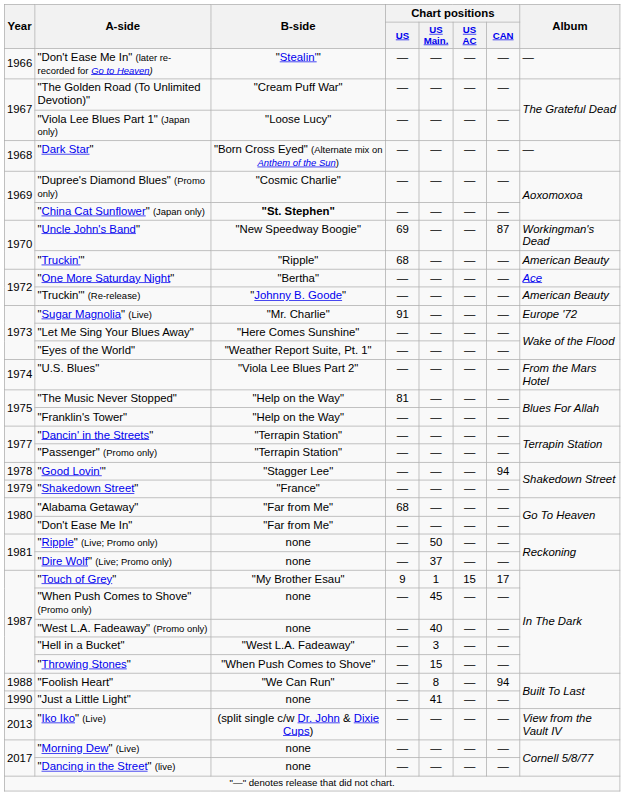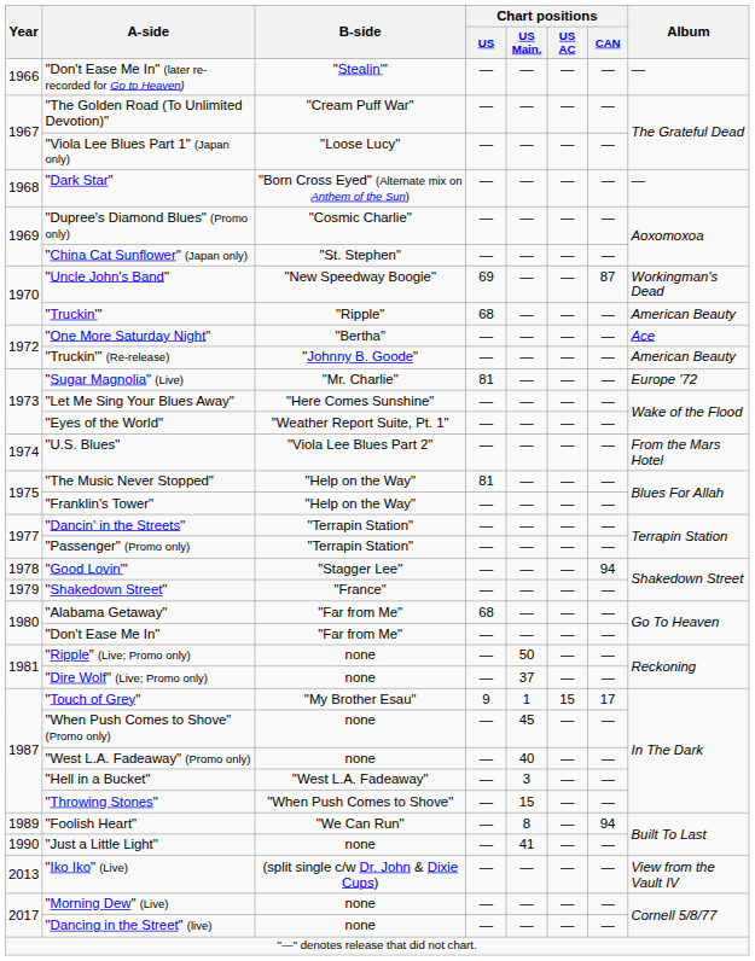"China Cat Sunflower" (Japan only) | B-side: bold -> normal
"Sugar Magnolia" (Live) | Chart positions / US: 91 -> 81
"Foolish Heart" | Year: 1988 -> 1989
